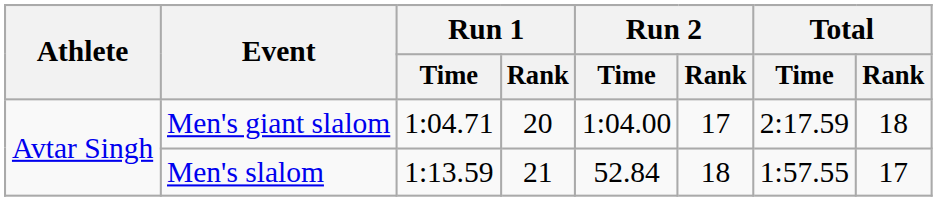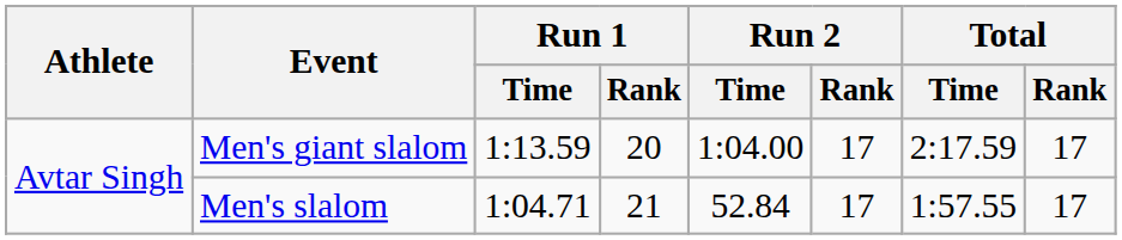Men's giant slalom | Run 1 / Time: 1:04.71 -> 1:13.59
Men's giant slalom | Total / Rank: 18 -> 17
Men's slalom | Run 1 / Time: 1:13.59 -> 1:04.71
Men's slalom | Run 2 / Rank: 18 -> 17
